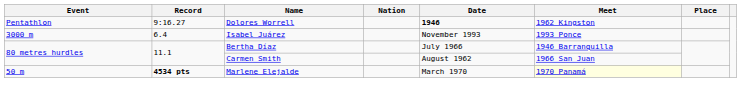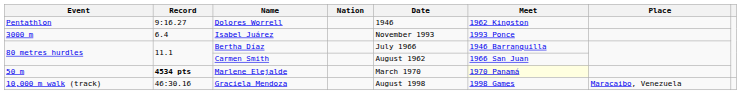Dolores Worrell | Date: bold -> normal
+ row: 10,000 m walk (track) | 46:30.16 | Graciela Mendoza | August 1998 | 1998 Games | Maracaibo, Venezuela
